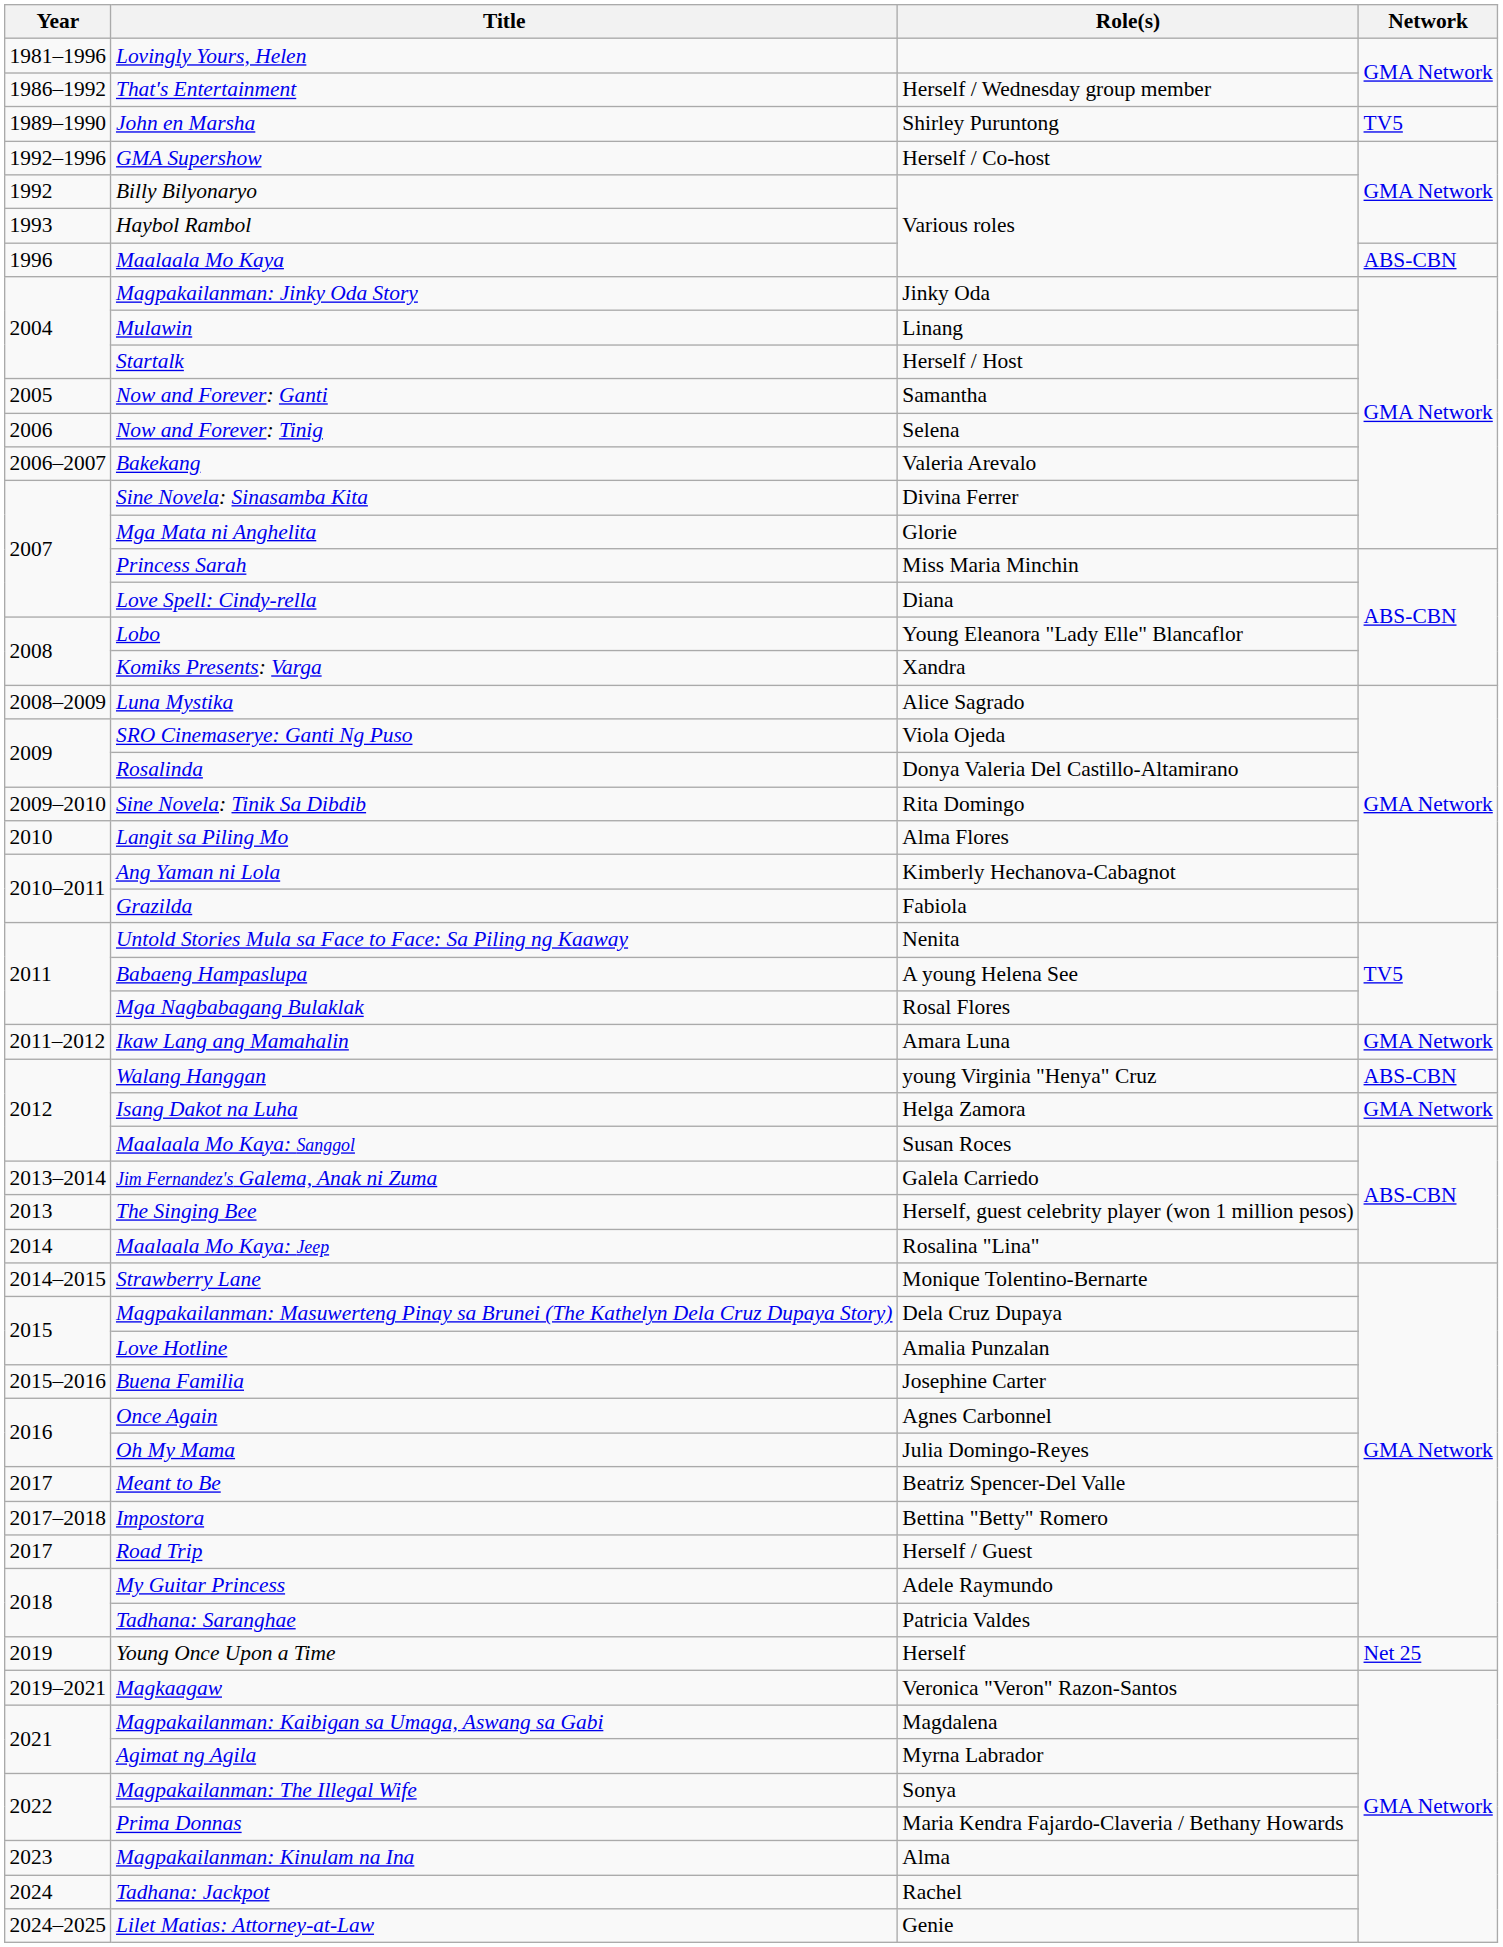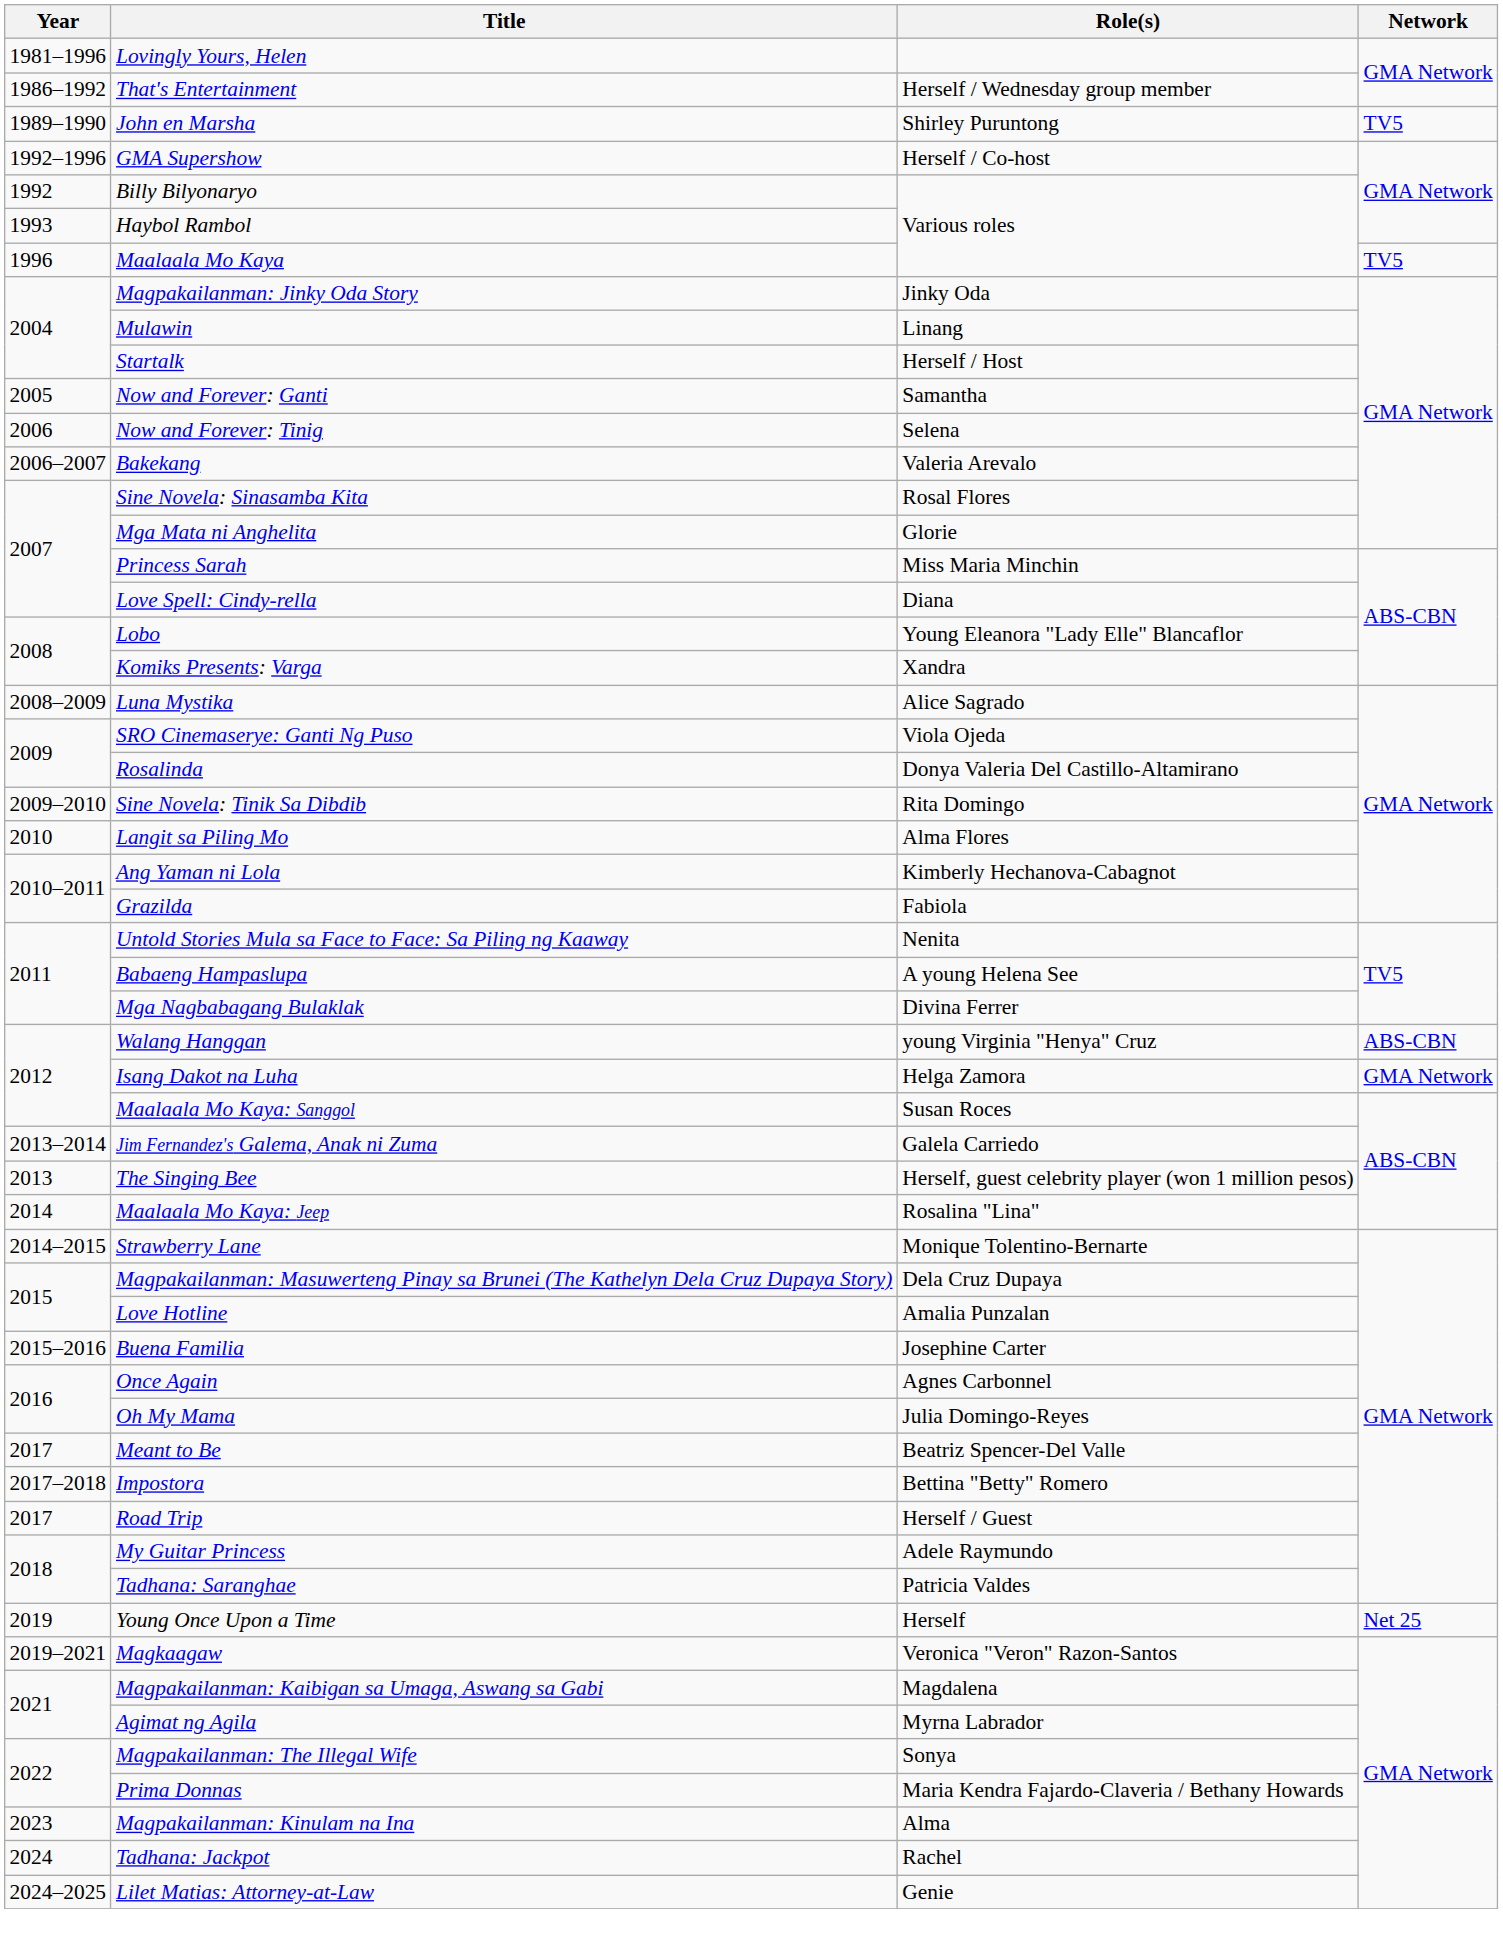Maalaala Mo Kaya | Network: ABS-CBN -> TV5
Sine Novela: Sinasamba Kita | Role(s): Divina Ferrer -> Rosal Flores
Mga Nagbabagang Bulaklak | Role(s): Rosal Flores -> Divina Ferrer
- row: 2011–2012 | Ikaw Lang ang Mamahalin | Amara Luna | GMA Network
